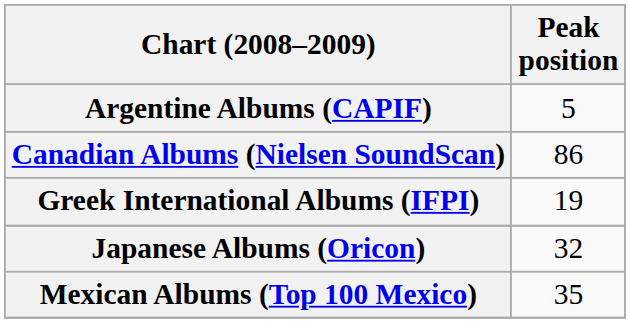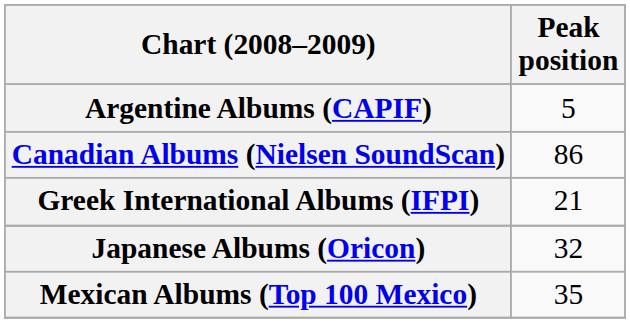Greek International Albums (IFPI) | Peak position: 19 -> 21
